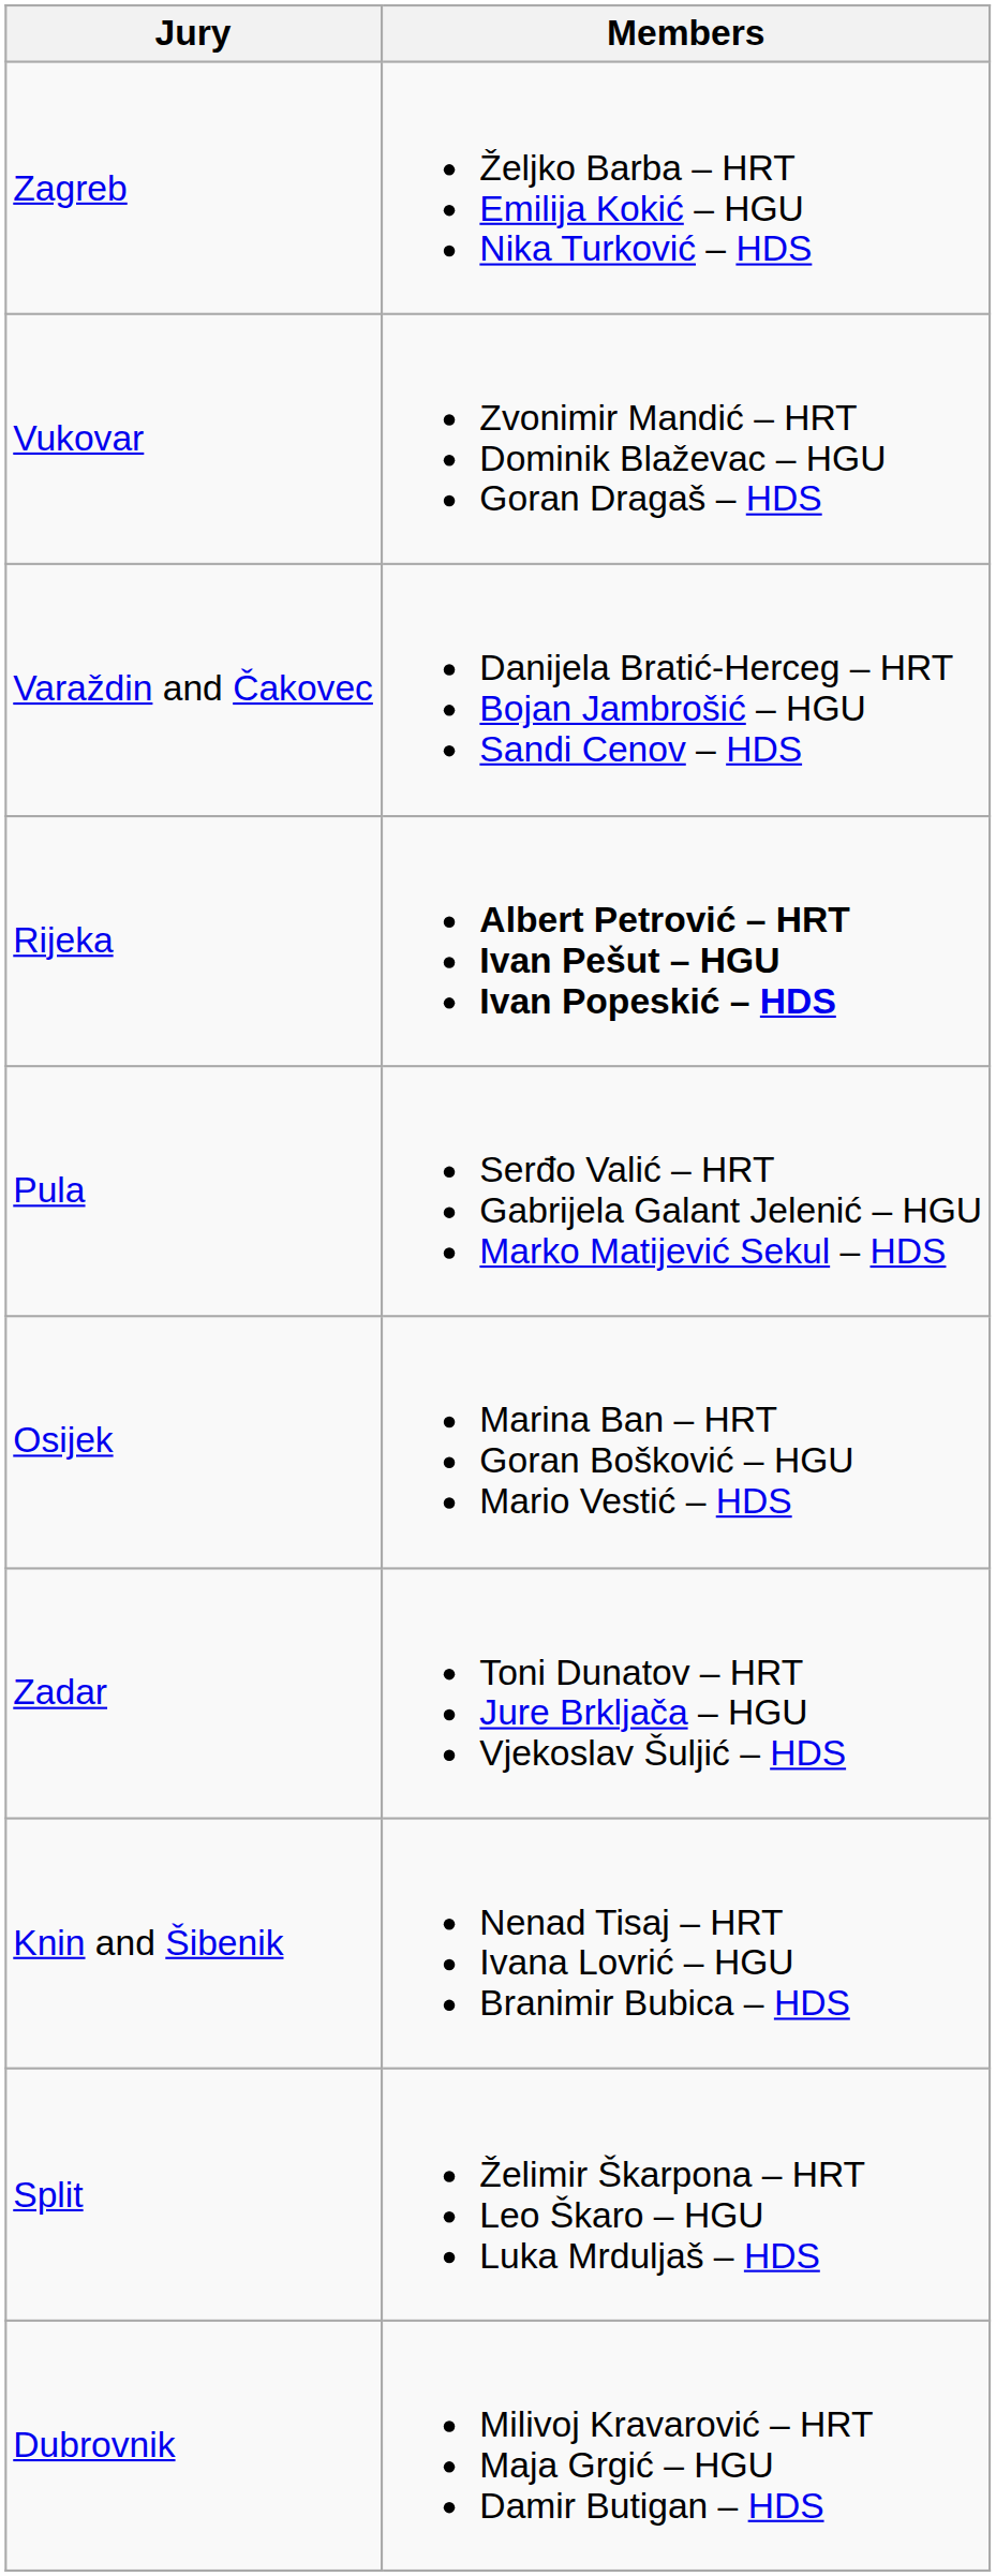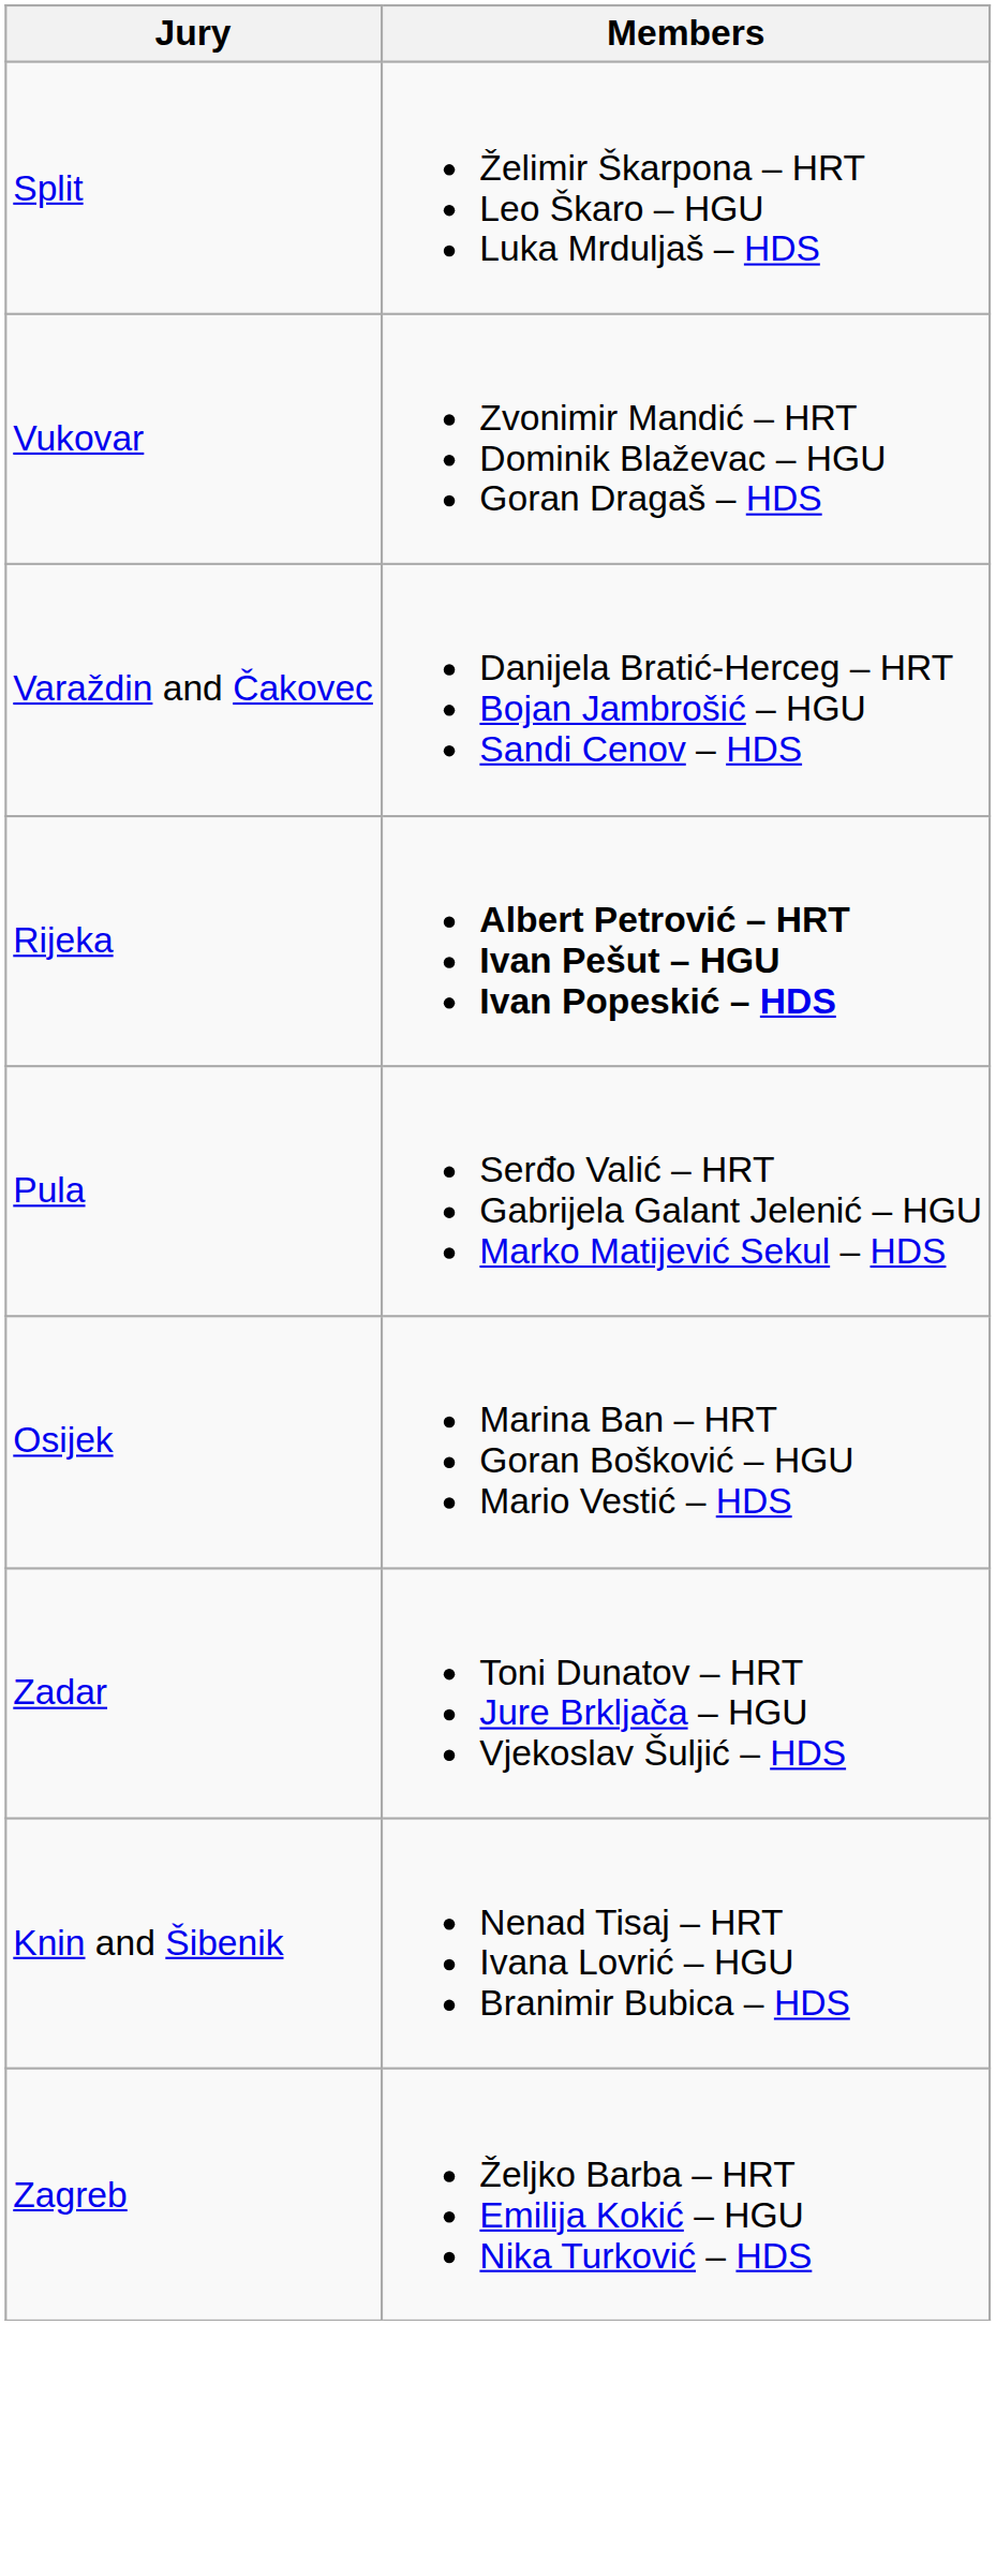rows swapped: Zagreb <-> Split
- row: Dubrovnik | Milivoj Kravarović – HRT Maja Grgić – HGU Damir Butigan – HDS
